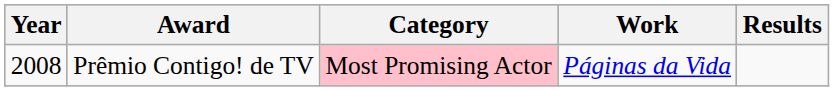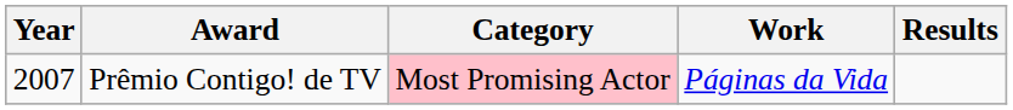Prêmio Contigo! de TV | Year: 2008 -> 2007
